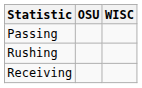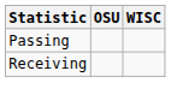- row: Rushing
